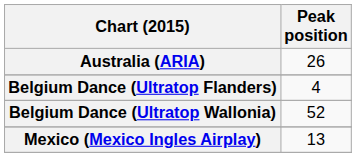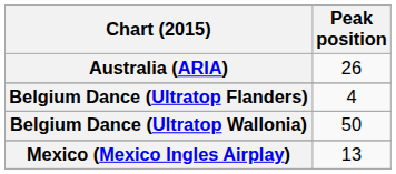Belgium Dance (Ultratop Wallonia) | Peak position: 52 -> 50
